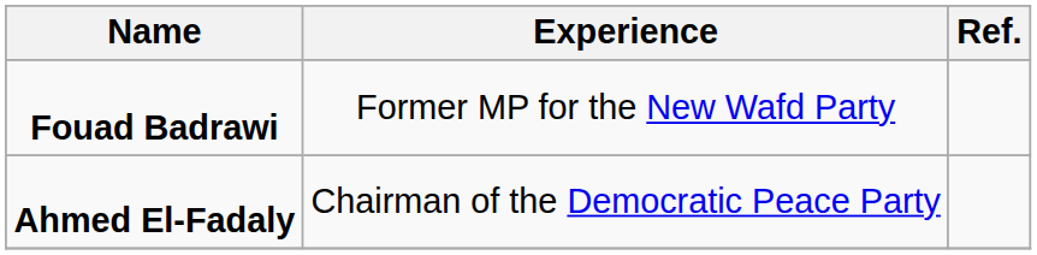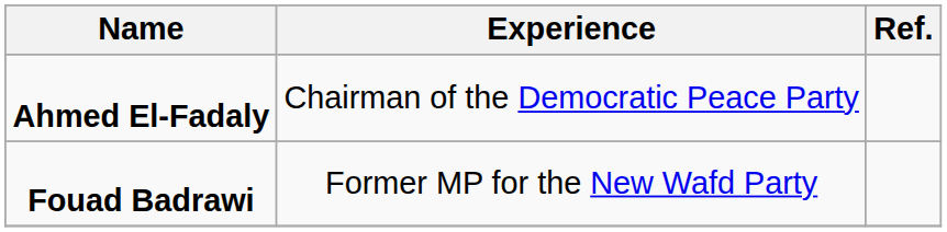rows swapped: Fouad Badrawi <-> Ahmed El-Fadaly
